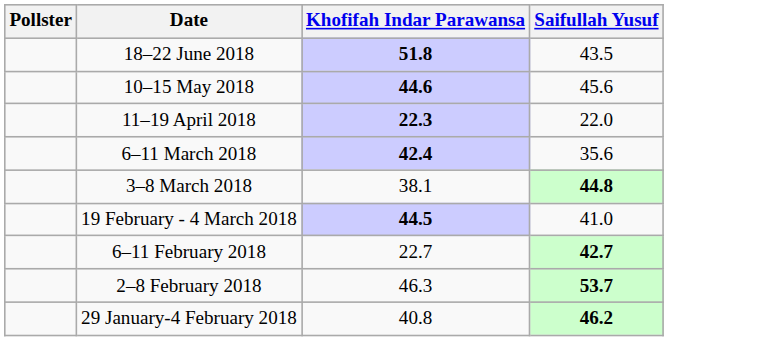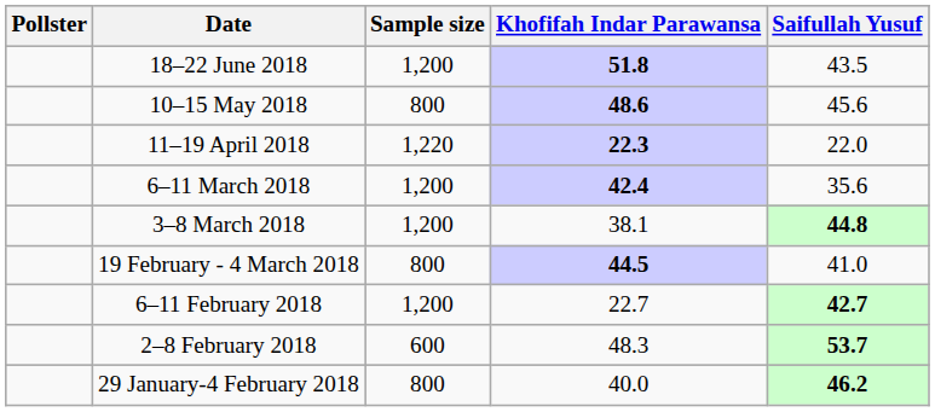+ column: Sample size | 1,200 | 800 | 1,220 | 1,200 | 1,200 | 800 | 1,200 | 600 | 800
10–15 May 2018 | Khofifah Indar Parawansa: 44.6 -> 48.6
2–8 February 2018 | Khofifah Indar Parawansa: 46.3 -> 48.3
29 January-4 February 2018 | Khofifah Indar Parawansa: 40.8 -> 40.0
